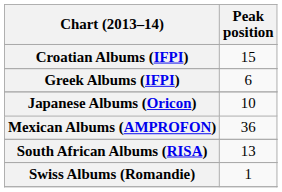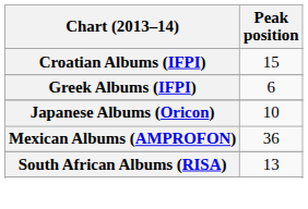- row: Swiss Albums (Romandie) | 1
